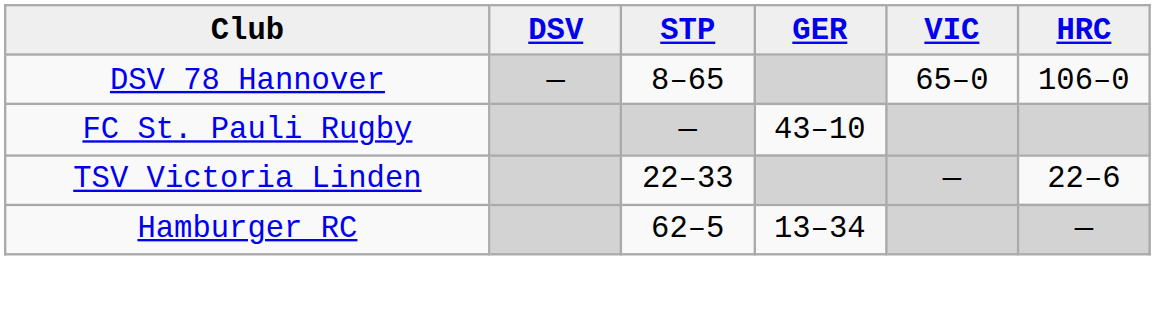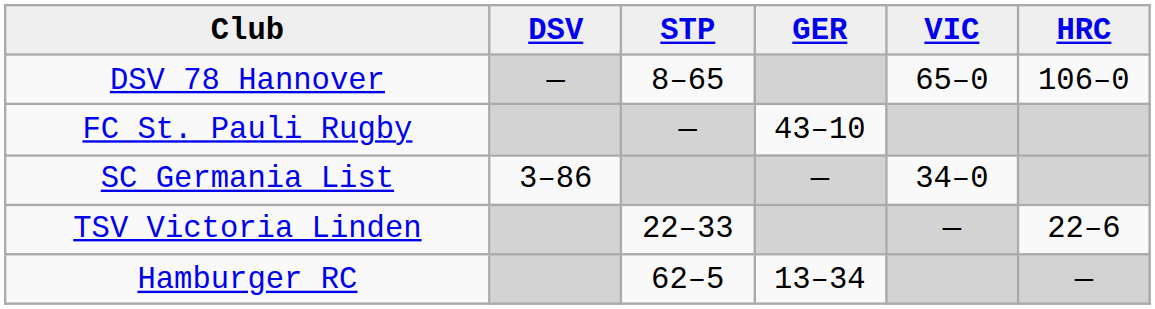+ row: SC Germania List | 3–86 | — | 34–0
